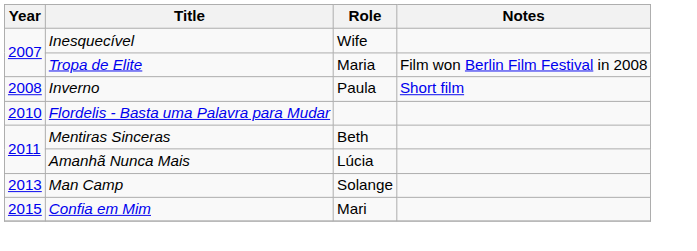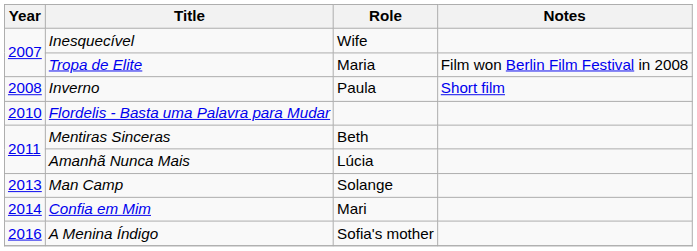Confia em Mim | Year: 2015 -> 2014
+ row: 2016 | A Menina Índigo | Sofia's mother
